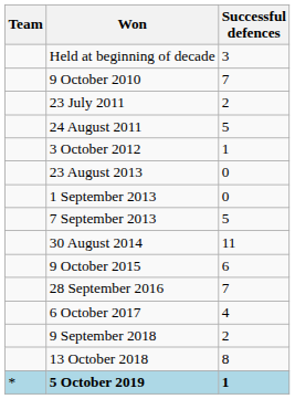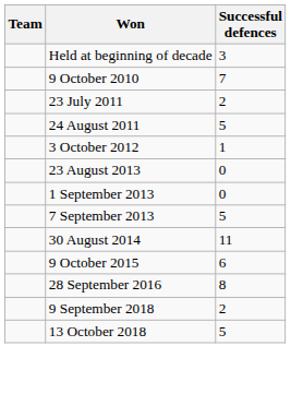28 September 2016 | Successful defences: 7 -> 8
- row: 6 October 2017 | 4
13 October 2018 | Successful defences: 8 -> 5
- row: * | 5 October 2019 | 1
